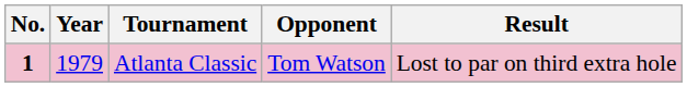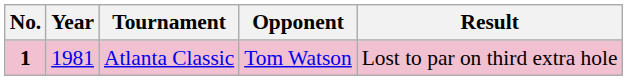Atlanta Classic | Year: 1979 -> 1981
